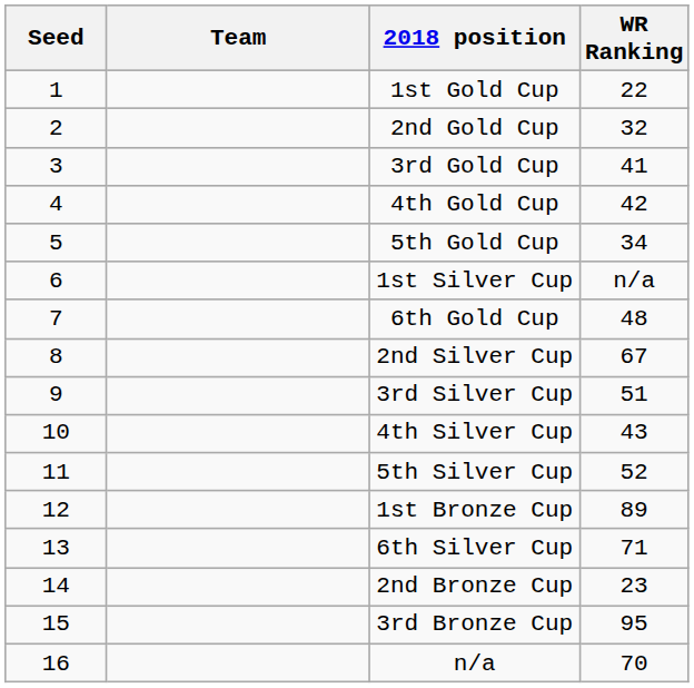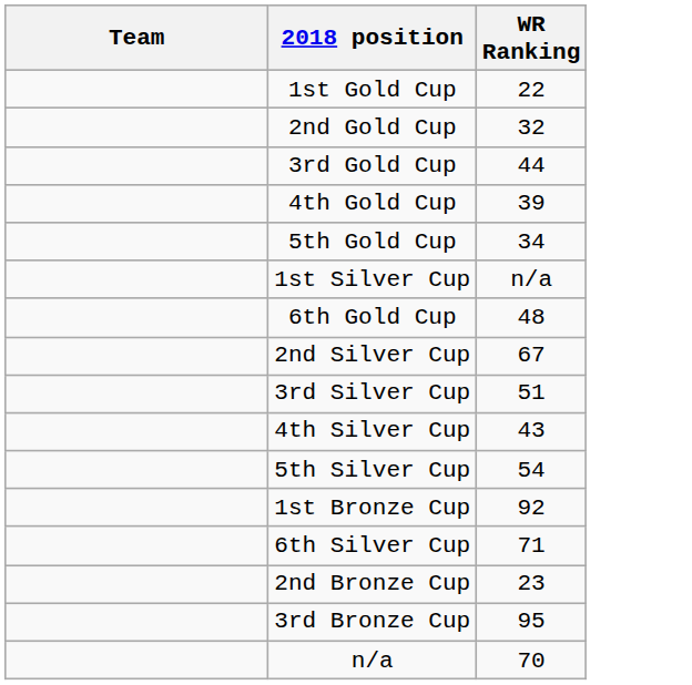- column: Seed | 1 | 2 | 3 | 4 | 5 | 6 | 7 | 8 | 9 | 10 | 11 | 12 | 13 | 14 | 15 | 16
3rd Gold Cup | WR Ranking: 41 -> 44
4th Gold Cup | WR Ranking: 42 -> 39
5th Silver Cup | WR Ranking: 52 -> 54
1st Bronze Cup | WR Ranking: 89 -> 92
